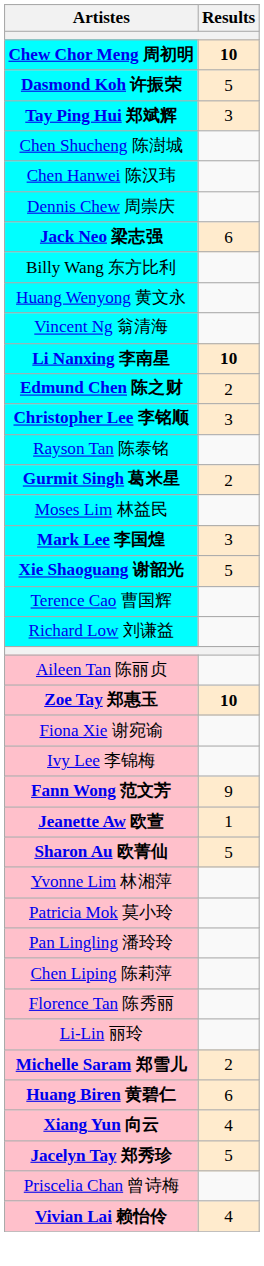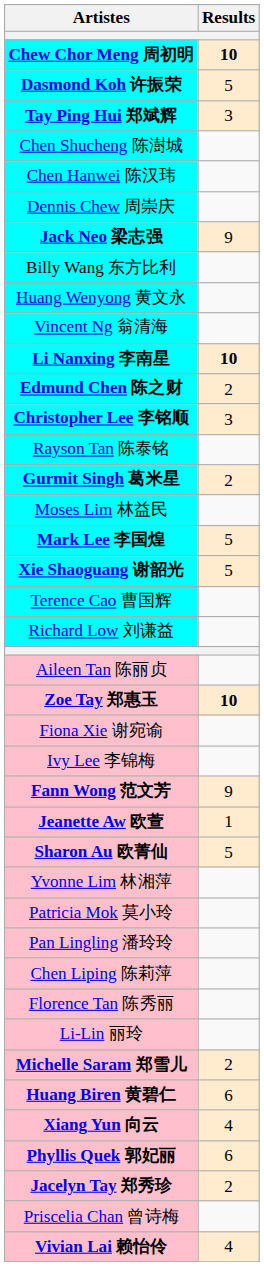Jack Neo 梁志强 | Results: 6 -> 9
Mark Lee 李国煌 | Results: 3 -> 5
+ row: Phyllis Quek 郭妃丽 | 6
Jacelyn Tay 郑秀珍 | Results: 5 -> 2
